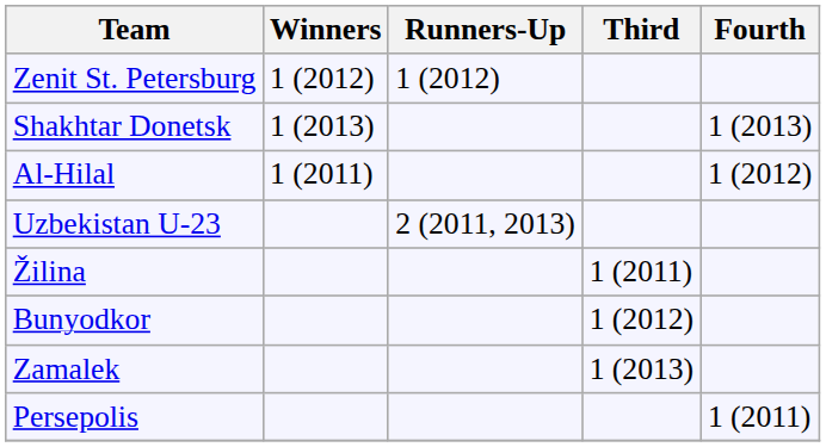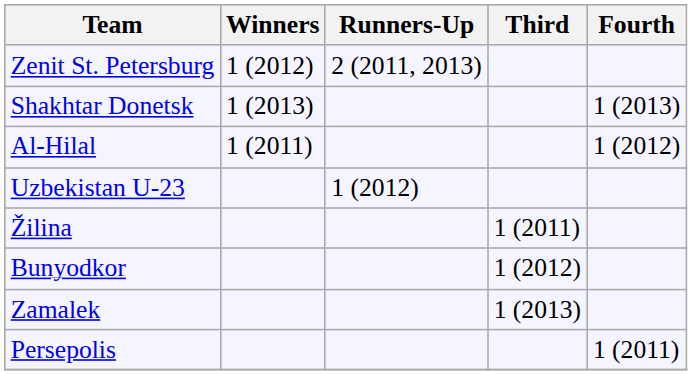Zenit St. Petersburg | Runners-Up: 1 (2012) -> 2 (2011, 2013)
Uzbekistan U-23 | Runners-Up: 2 (2011, 2013) -> 1 (2012)
